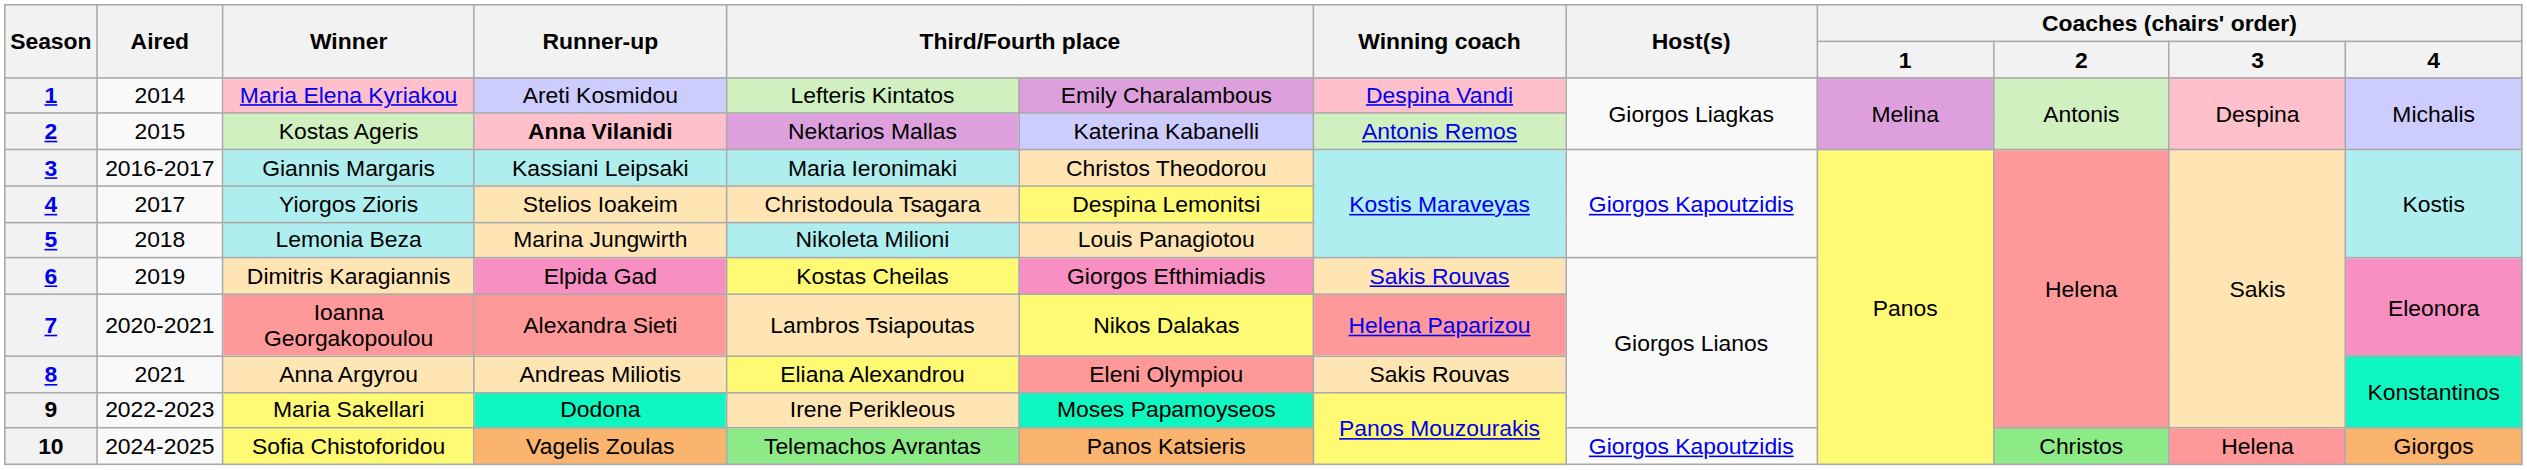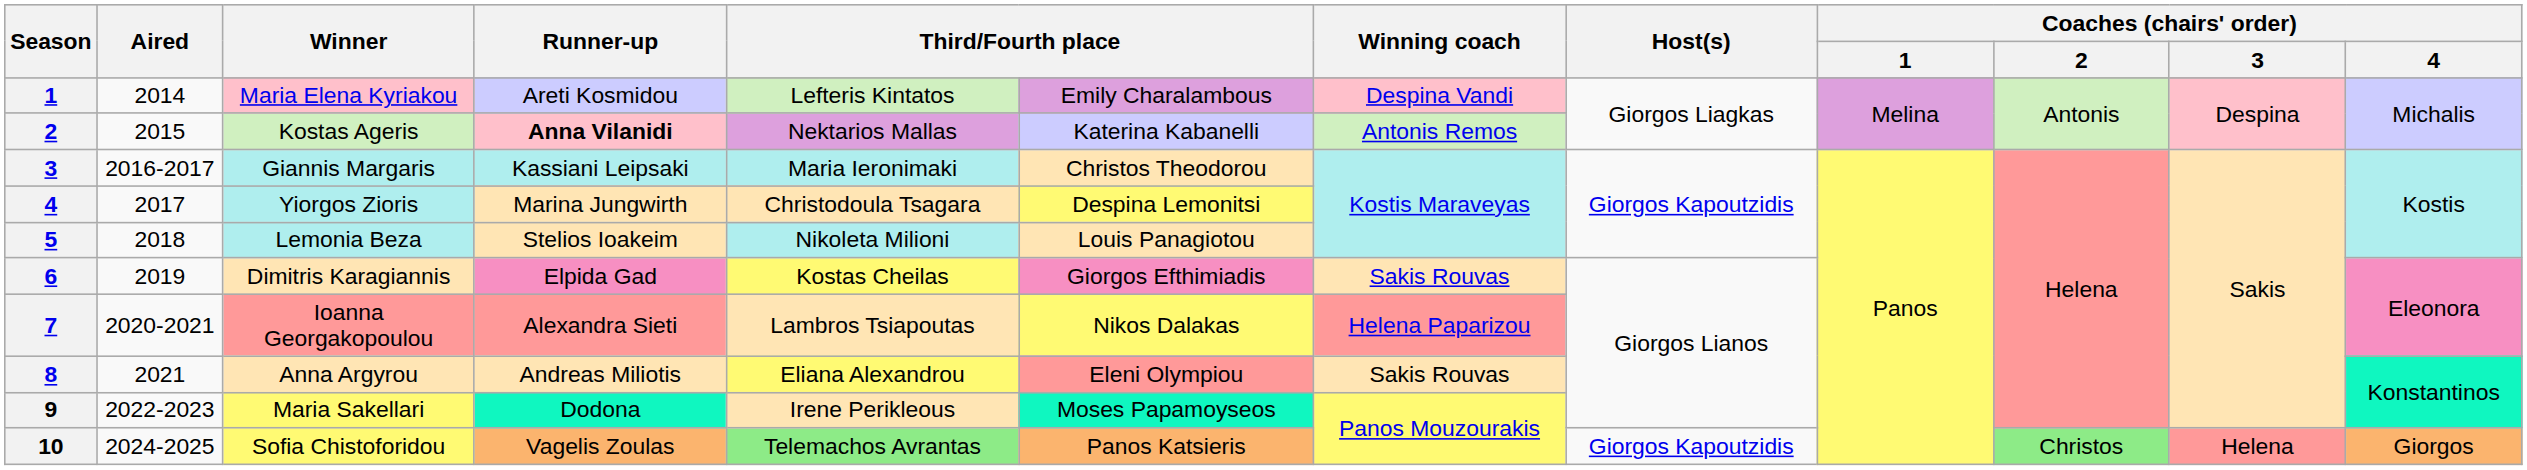Yiorgos Zioris | Runner-up: Stelios Ioakeim -> Marina Jungwirth
Lemonia Beza | Runner-up: Marina Jungwirth -> Stelios Ioakeim
